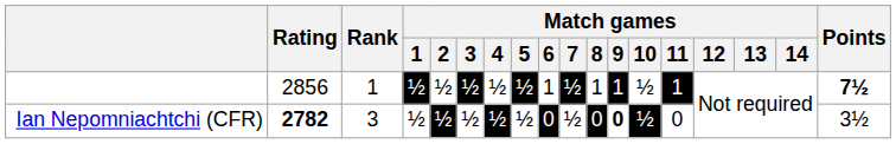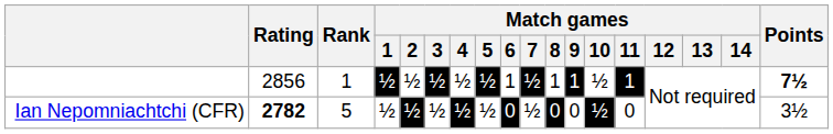Ian Nepomniachtchi (CFR) | Rank: 3 -> 5
Ian Nepomniachtchi (CFR) | Match games / 9: bold -> normal
